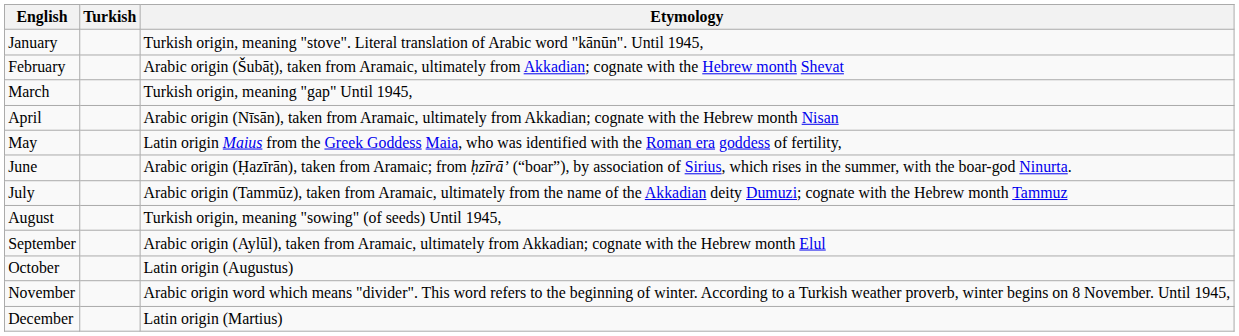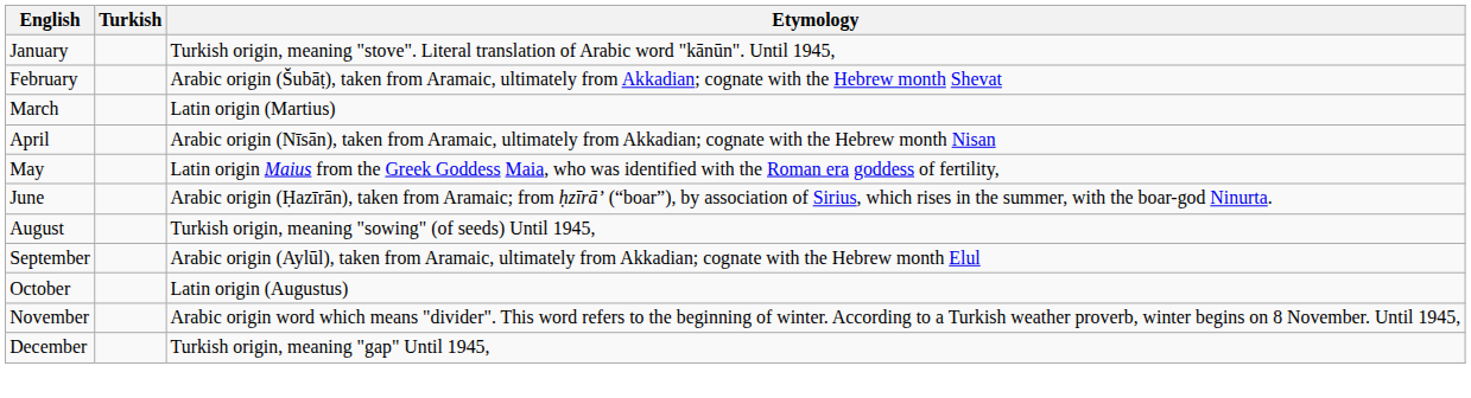March | Etymology: Turkish origin, meaning "gap" Until 1945, -> Latin origin (Martius)
- row: July | Arabic origin (Tammūz), taken from Aramaic, ultimately from the name of the Akkadian deity Dumuzi; cognate with the Hebrew month Tammuz
December | Etymology: Latin origin (Martius) -> Turkish origin, meaning "gap" Until 1945,
